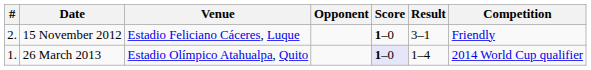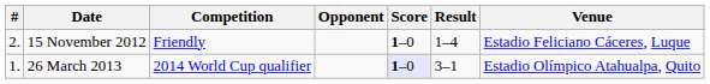columns swapped: Venue <-> Competition
15 November 2012 | Result: 3–1 -> 1–4
26 March 2013 | Result: 1–4 -> 3–1
